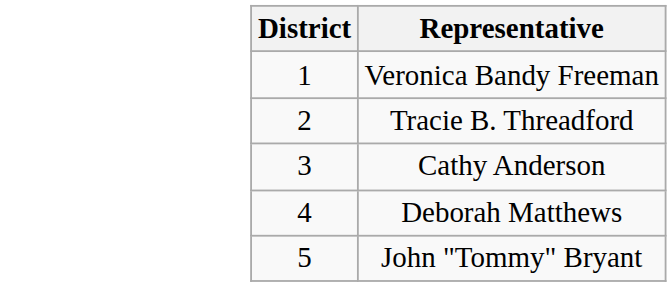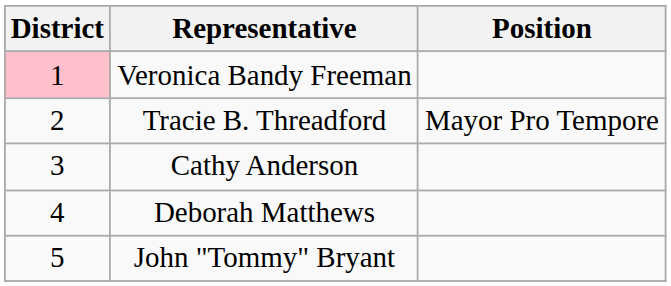+ column: Position | Mayor Pro Tempore
Veronica Bandy Freeman | District: no background -> pink background
